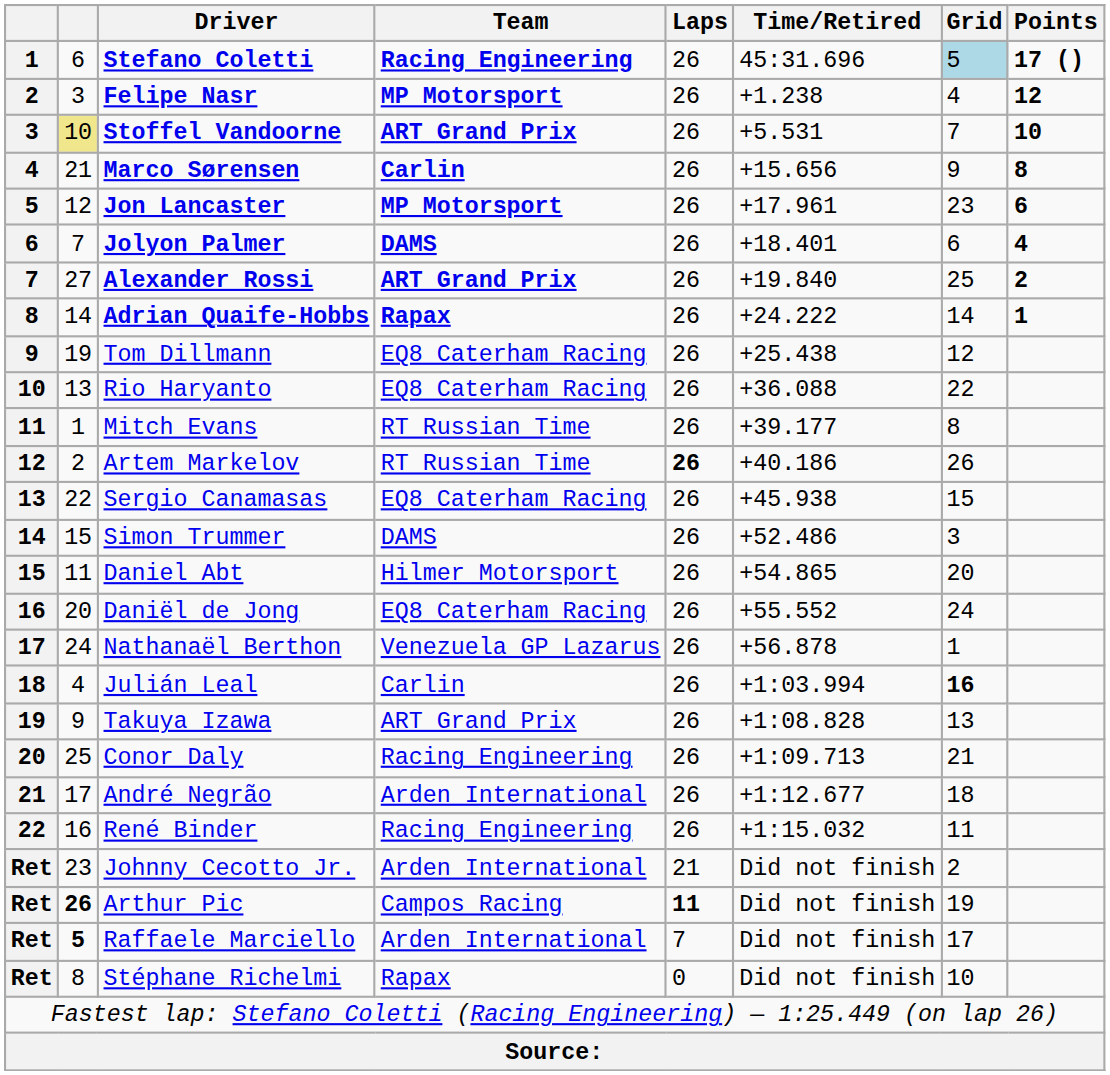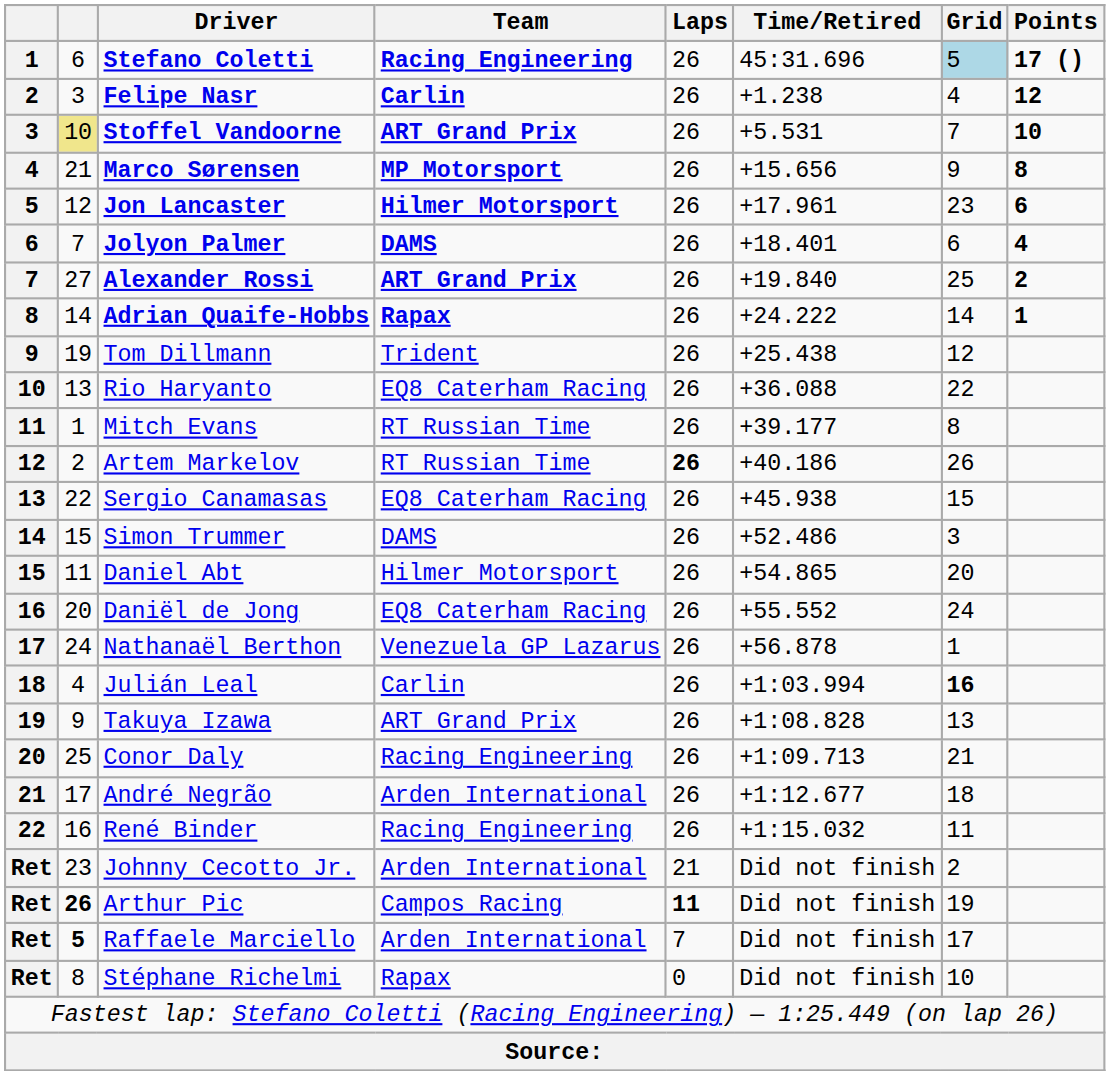Felipe Nasr | Team: MP Motorsport -> Carlin
Marco Sørensen | Team: Carlin -> MP Motorsport
Jon Lancaster | Team: MP Motorsport -> Hilmer Motorsport
Tom Dillmann | Team: EQ8 Caterham Racing -> Trident
